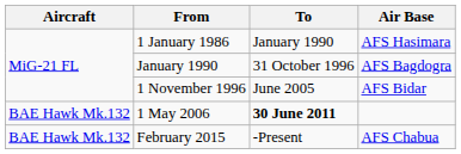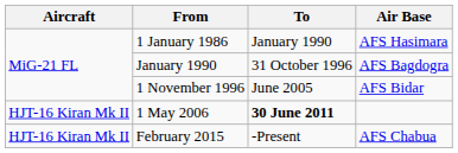1 May 2006 | Aircraft: BAE Hawk Mk.132 -> HJT-16 Kiran Mk II
February 2015 | Aircraft: BAE Hawk Mk.132 -> HJT-16 Kiran Mk II
